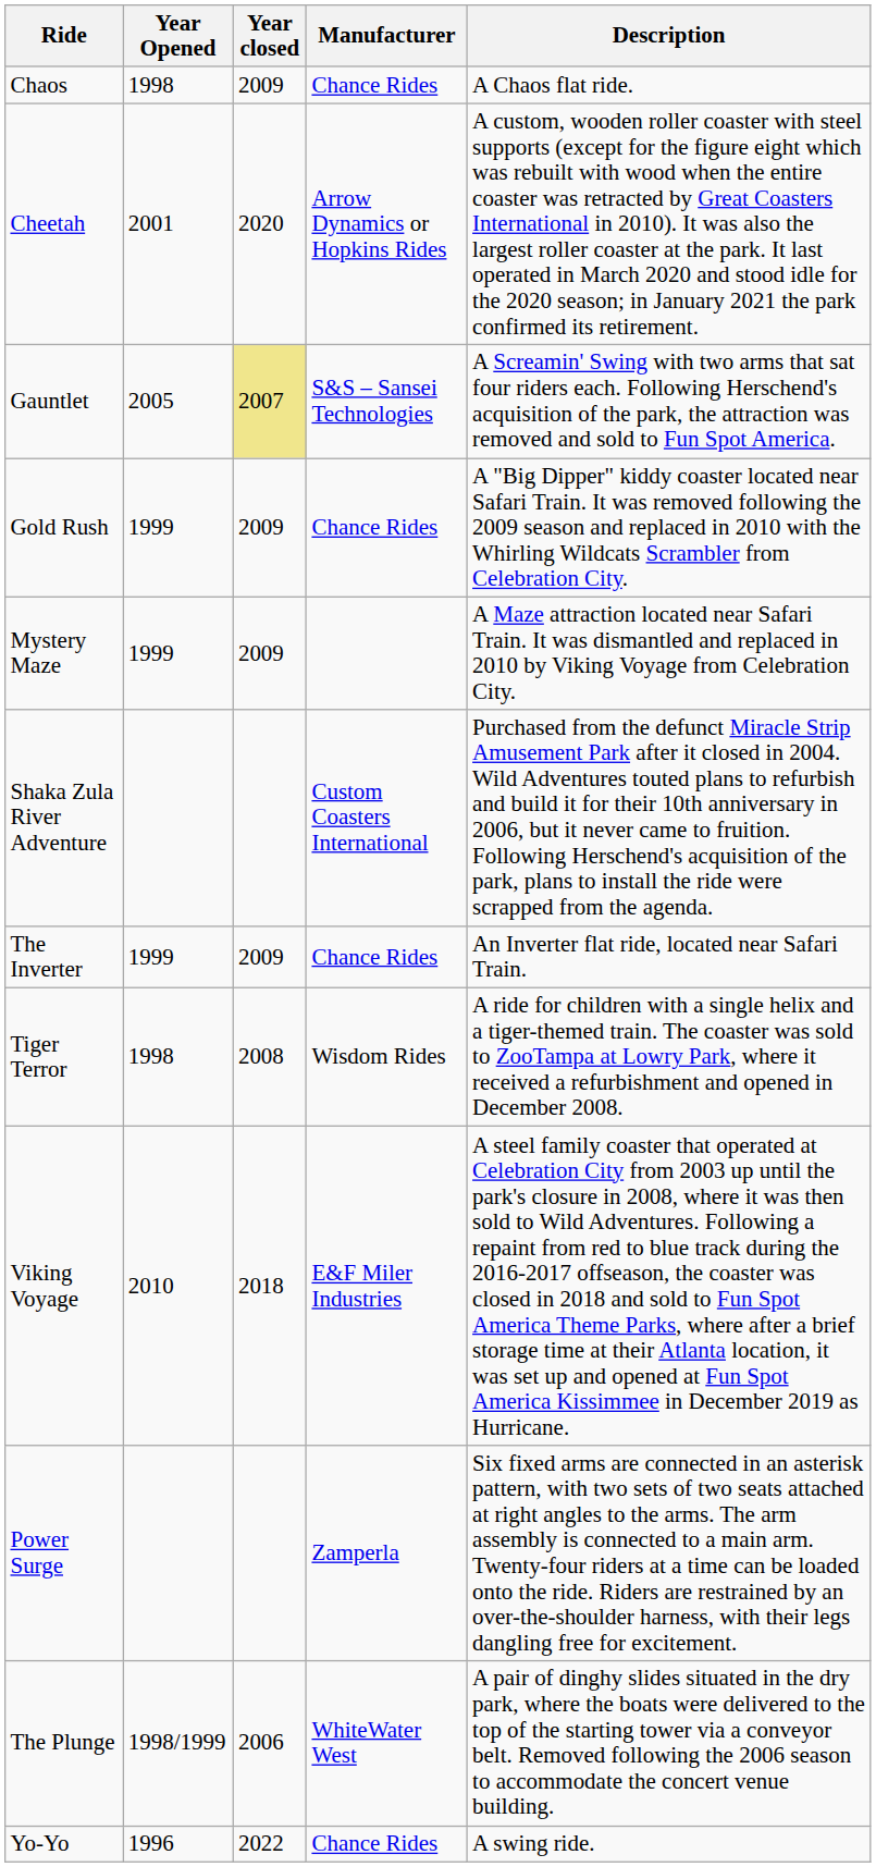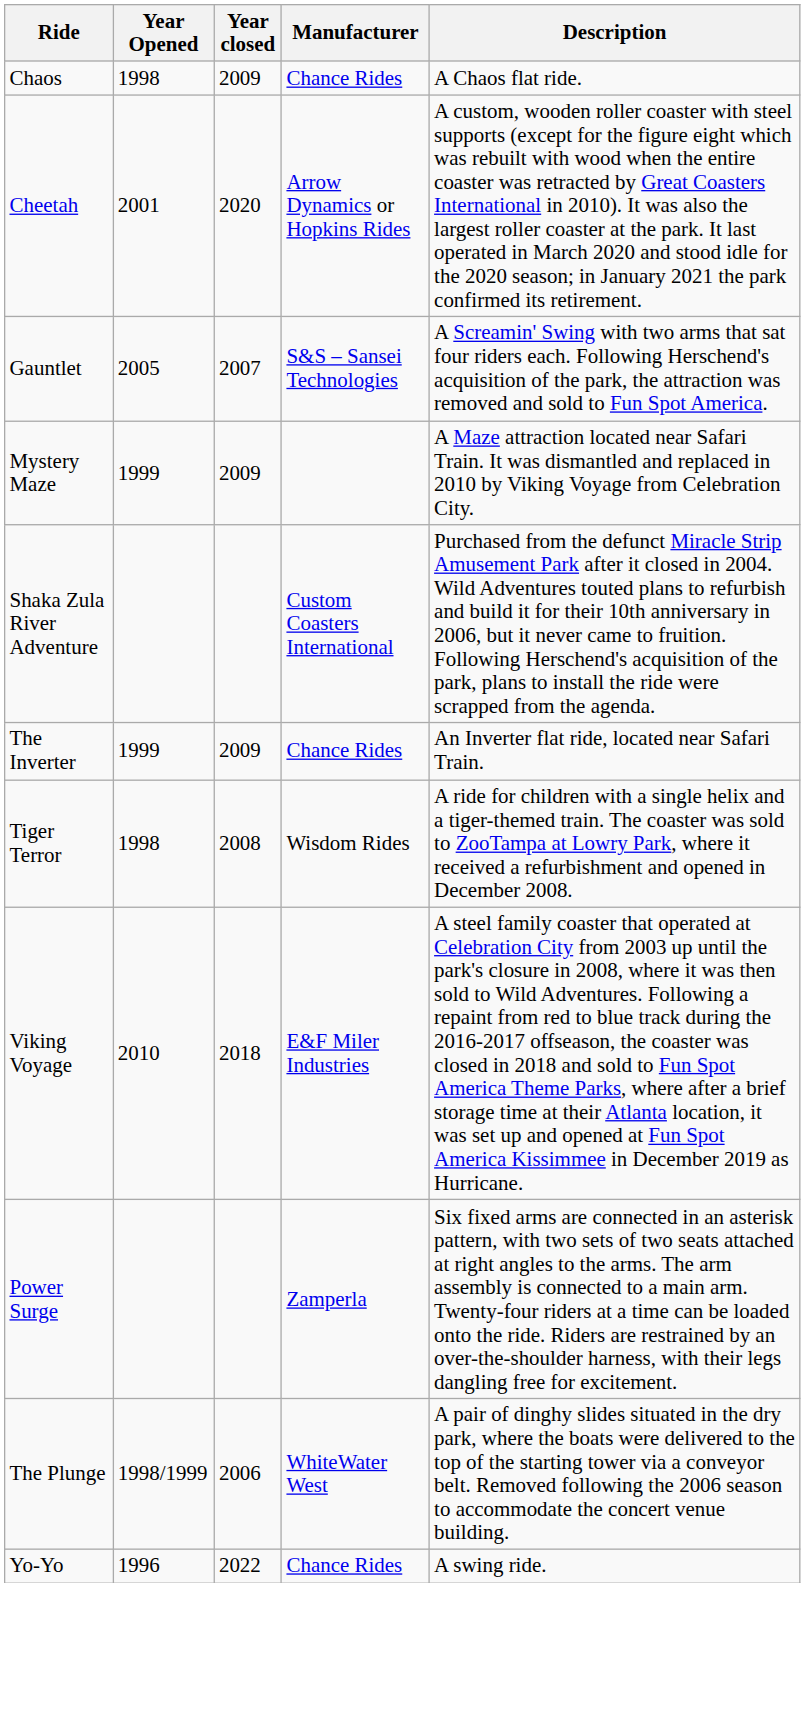Gauntlet | Year closed: khaki background -> no background
- row: Gold Rush | 1999 | 2009 | Chance Rides | A "Big Dipper" kiddy coaster located near Safari Train. It was removed following the 2009 season and replaced in 2010 with the Whirling Wildcats Scrambler from Celebration City.
